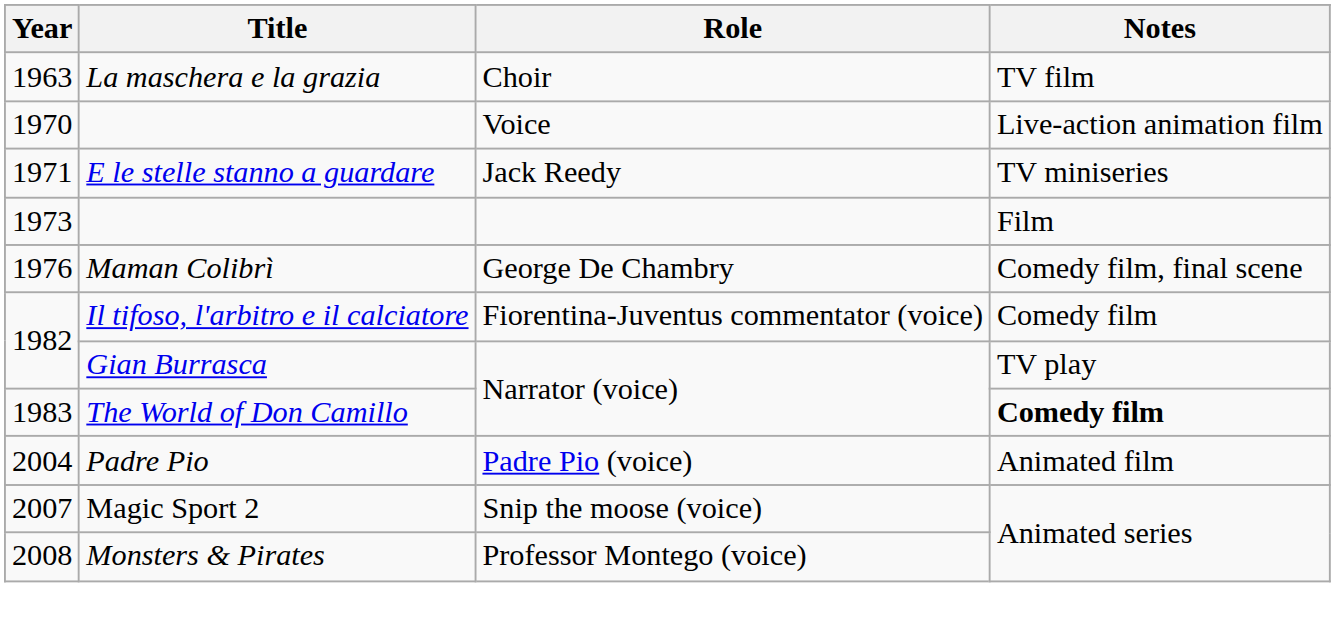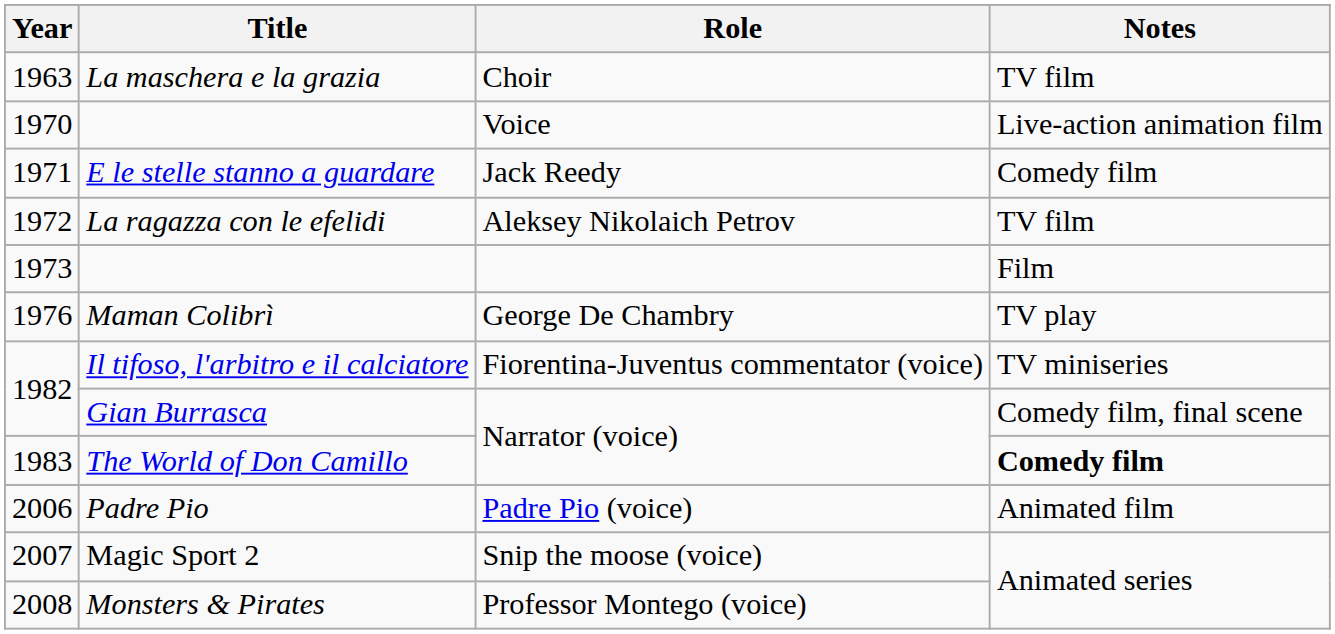E le stelle stanno a guardare | Notes: TV miniseries -> Comedy film
+ row: 1972 | La ragazza con le efelidi | Aleksey Nikolaich Petrov | TV film
Maman Colibrì | Notes: Comedy film, final scene -> TV play
Il tifoso, l'arbitro e il calciatore | Notes: Comedy film -> TV miniseries
Gian Burrasca | Notes: TV play -> Comedy film, final scene
Padre Pio | Year: 2004 -> 2006
